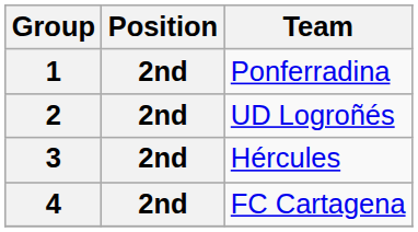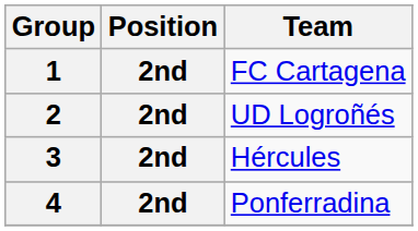1 | Team: Ponferradina -> FC Cartagena
4 | Team: FC Cartagena -> Ponferradina
